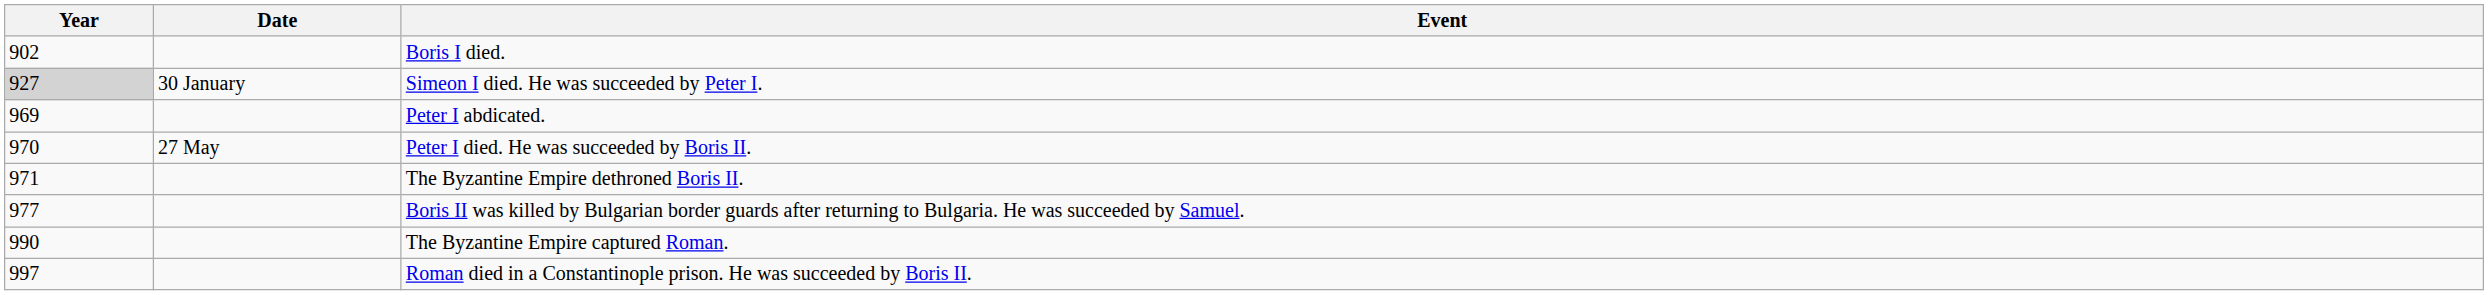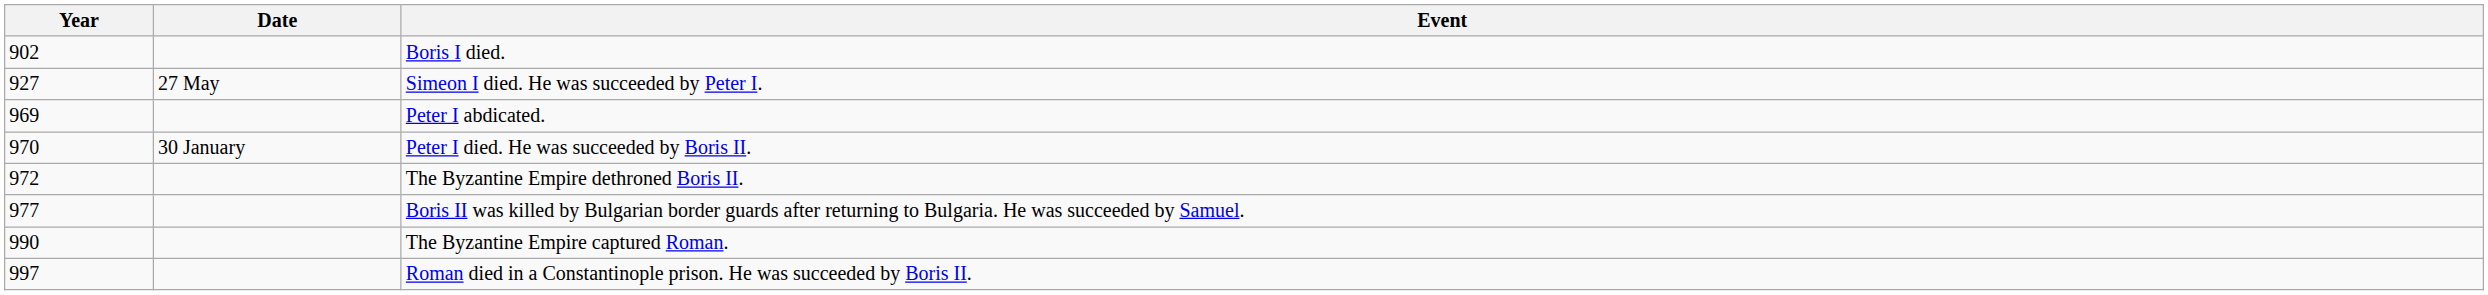Simeon I died. He was succeeded by Peter I. | Year: lightgrey background -> no background
Simeon I died. He was succeeded by Peter I. | Date: 30 January -> 27 May
Peter I died. He was succeeded by Boris II. | Date: 27 May -> 30 January
The Byzantine Empire dethroned Boris II. | Year: 971 -> 972
